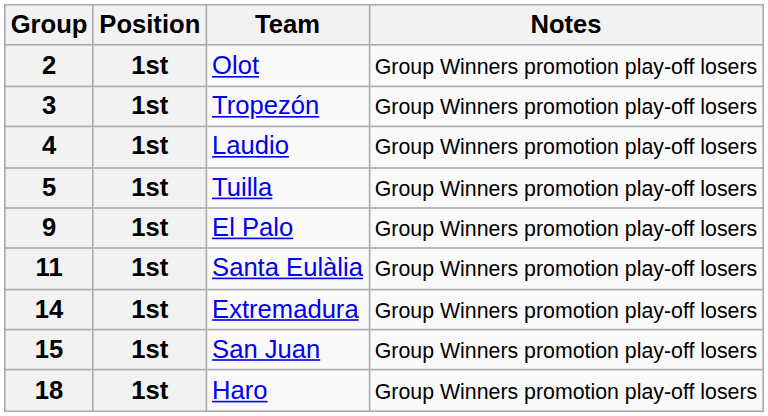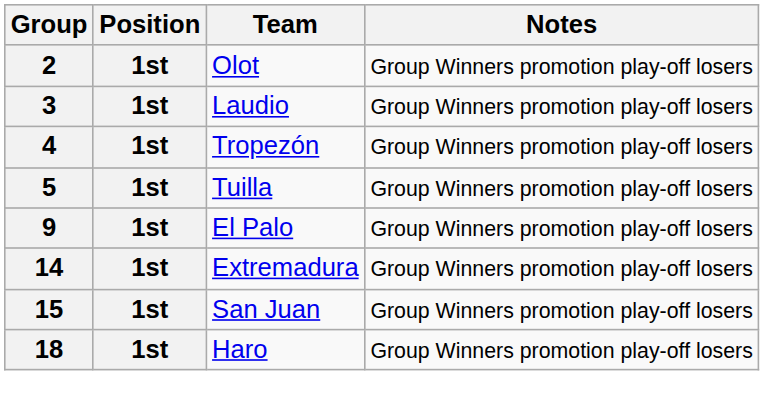3 | Team: Tropezón -> Laudio
4 | Team: Laudio -> Tropezón
- row: 11 | 1st | Santa Eulàlia | Group Winners promotion play-off losers
